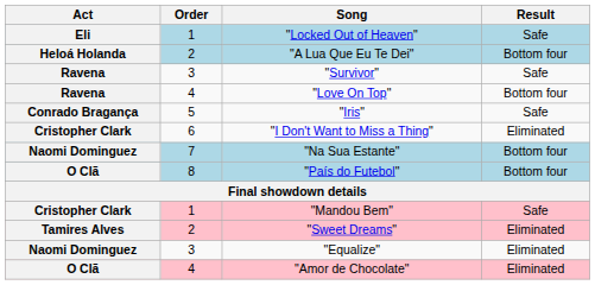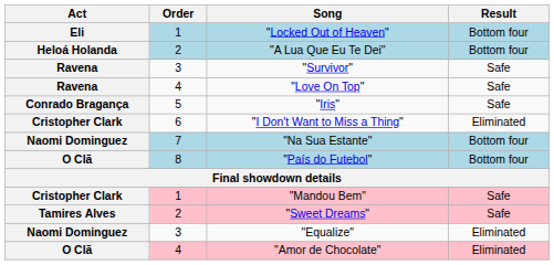"Locked Out of Heaven" | Result: Safe -> Bottom four
"Love On Top" | Result: Bottom four -> Safe
"Sweet Dreams" | Result: Eliminated -> Safe
